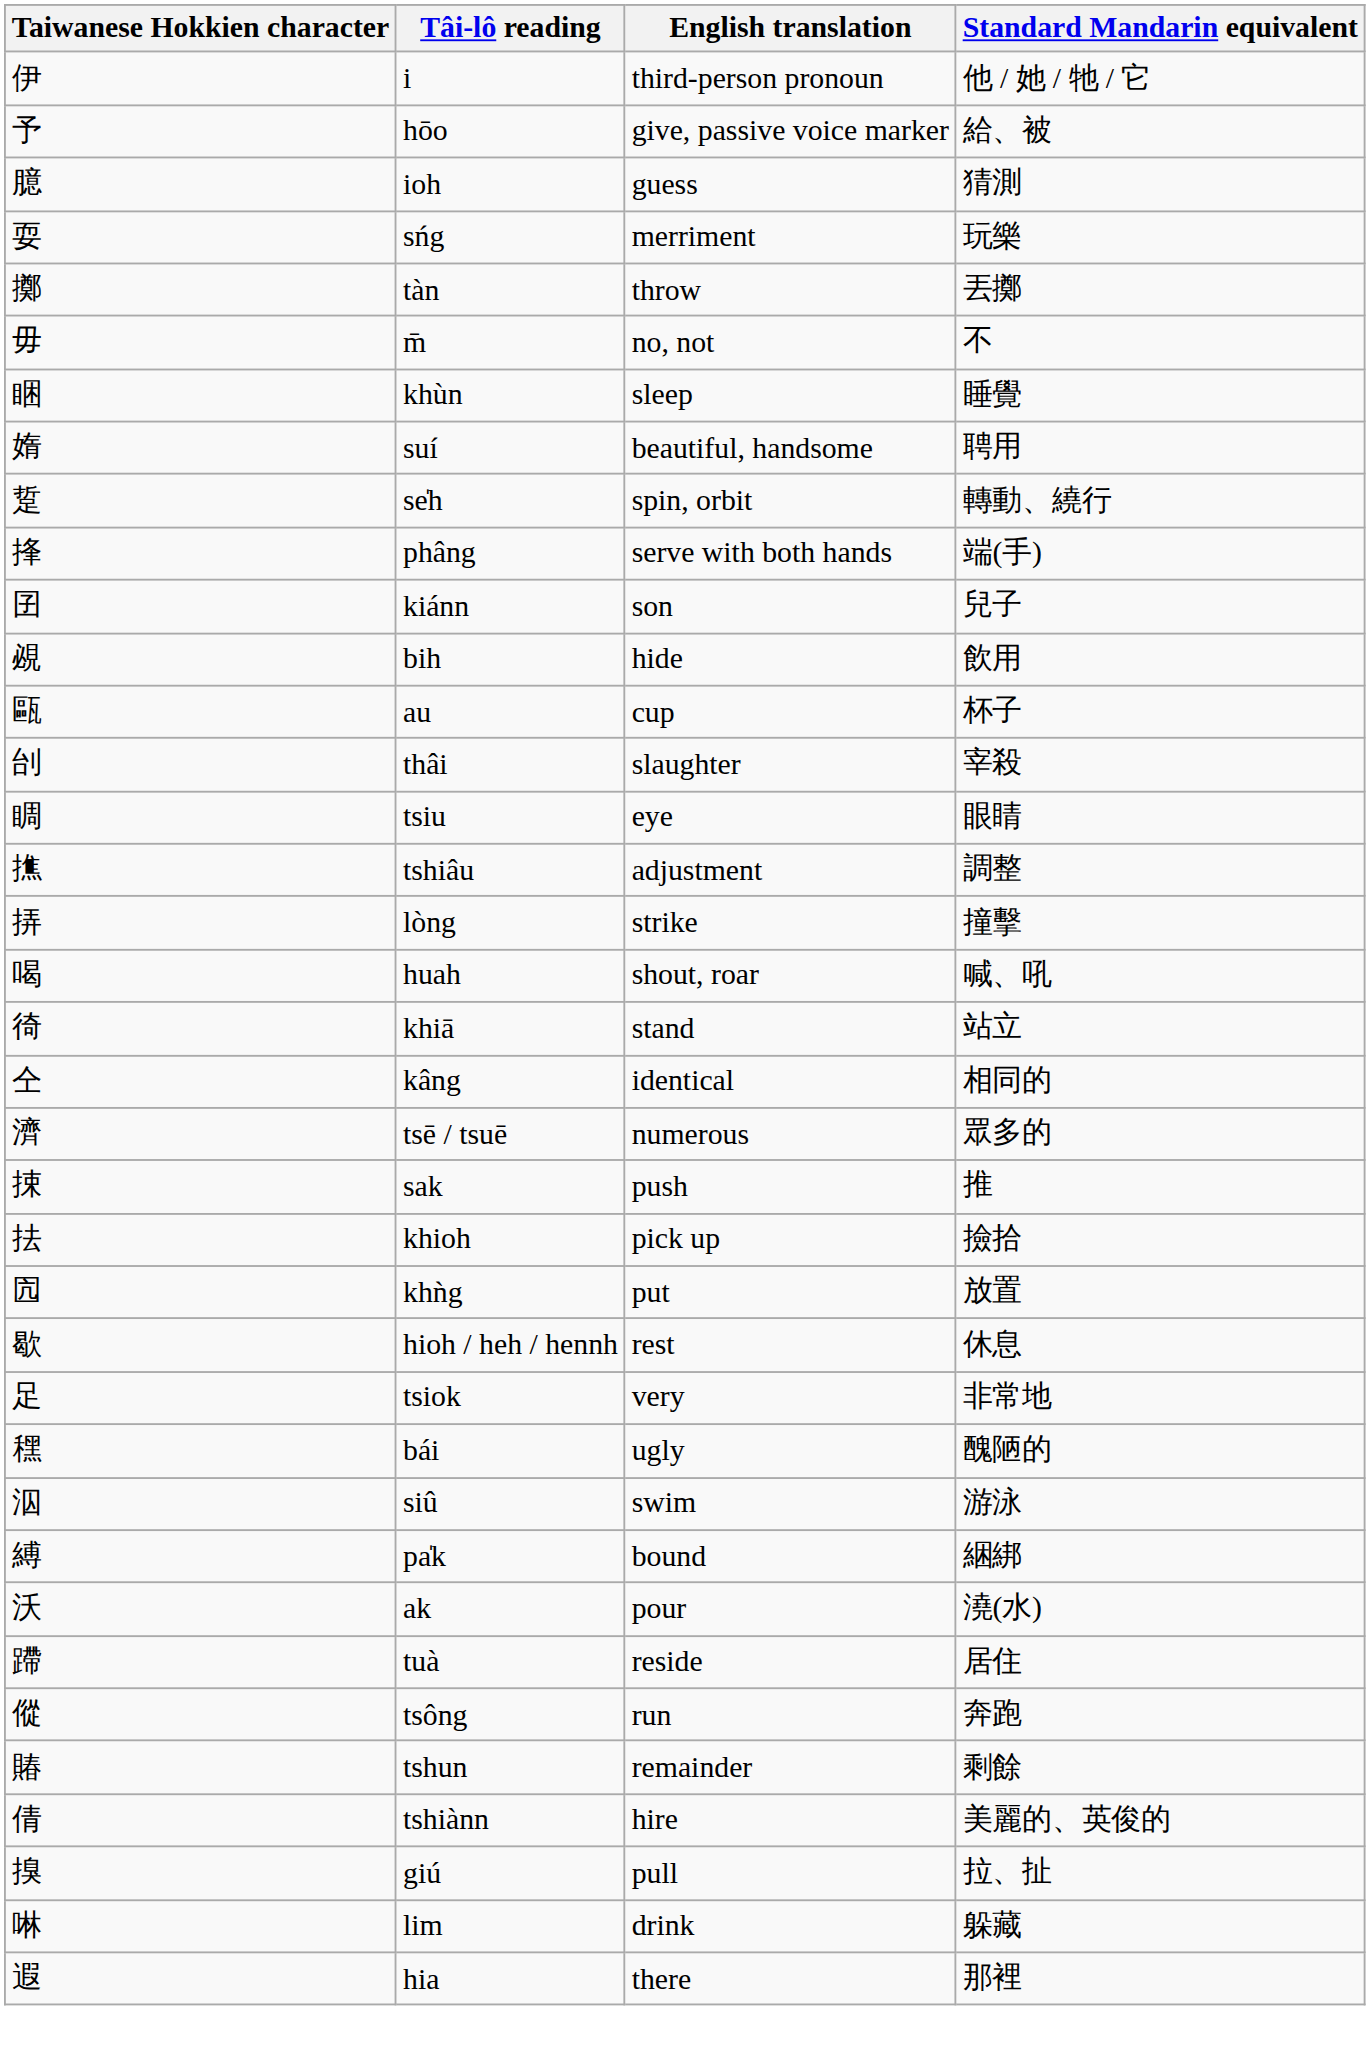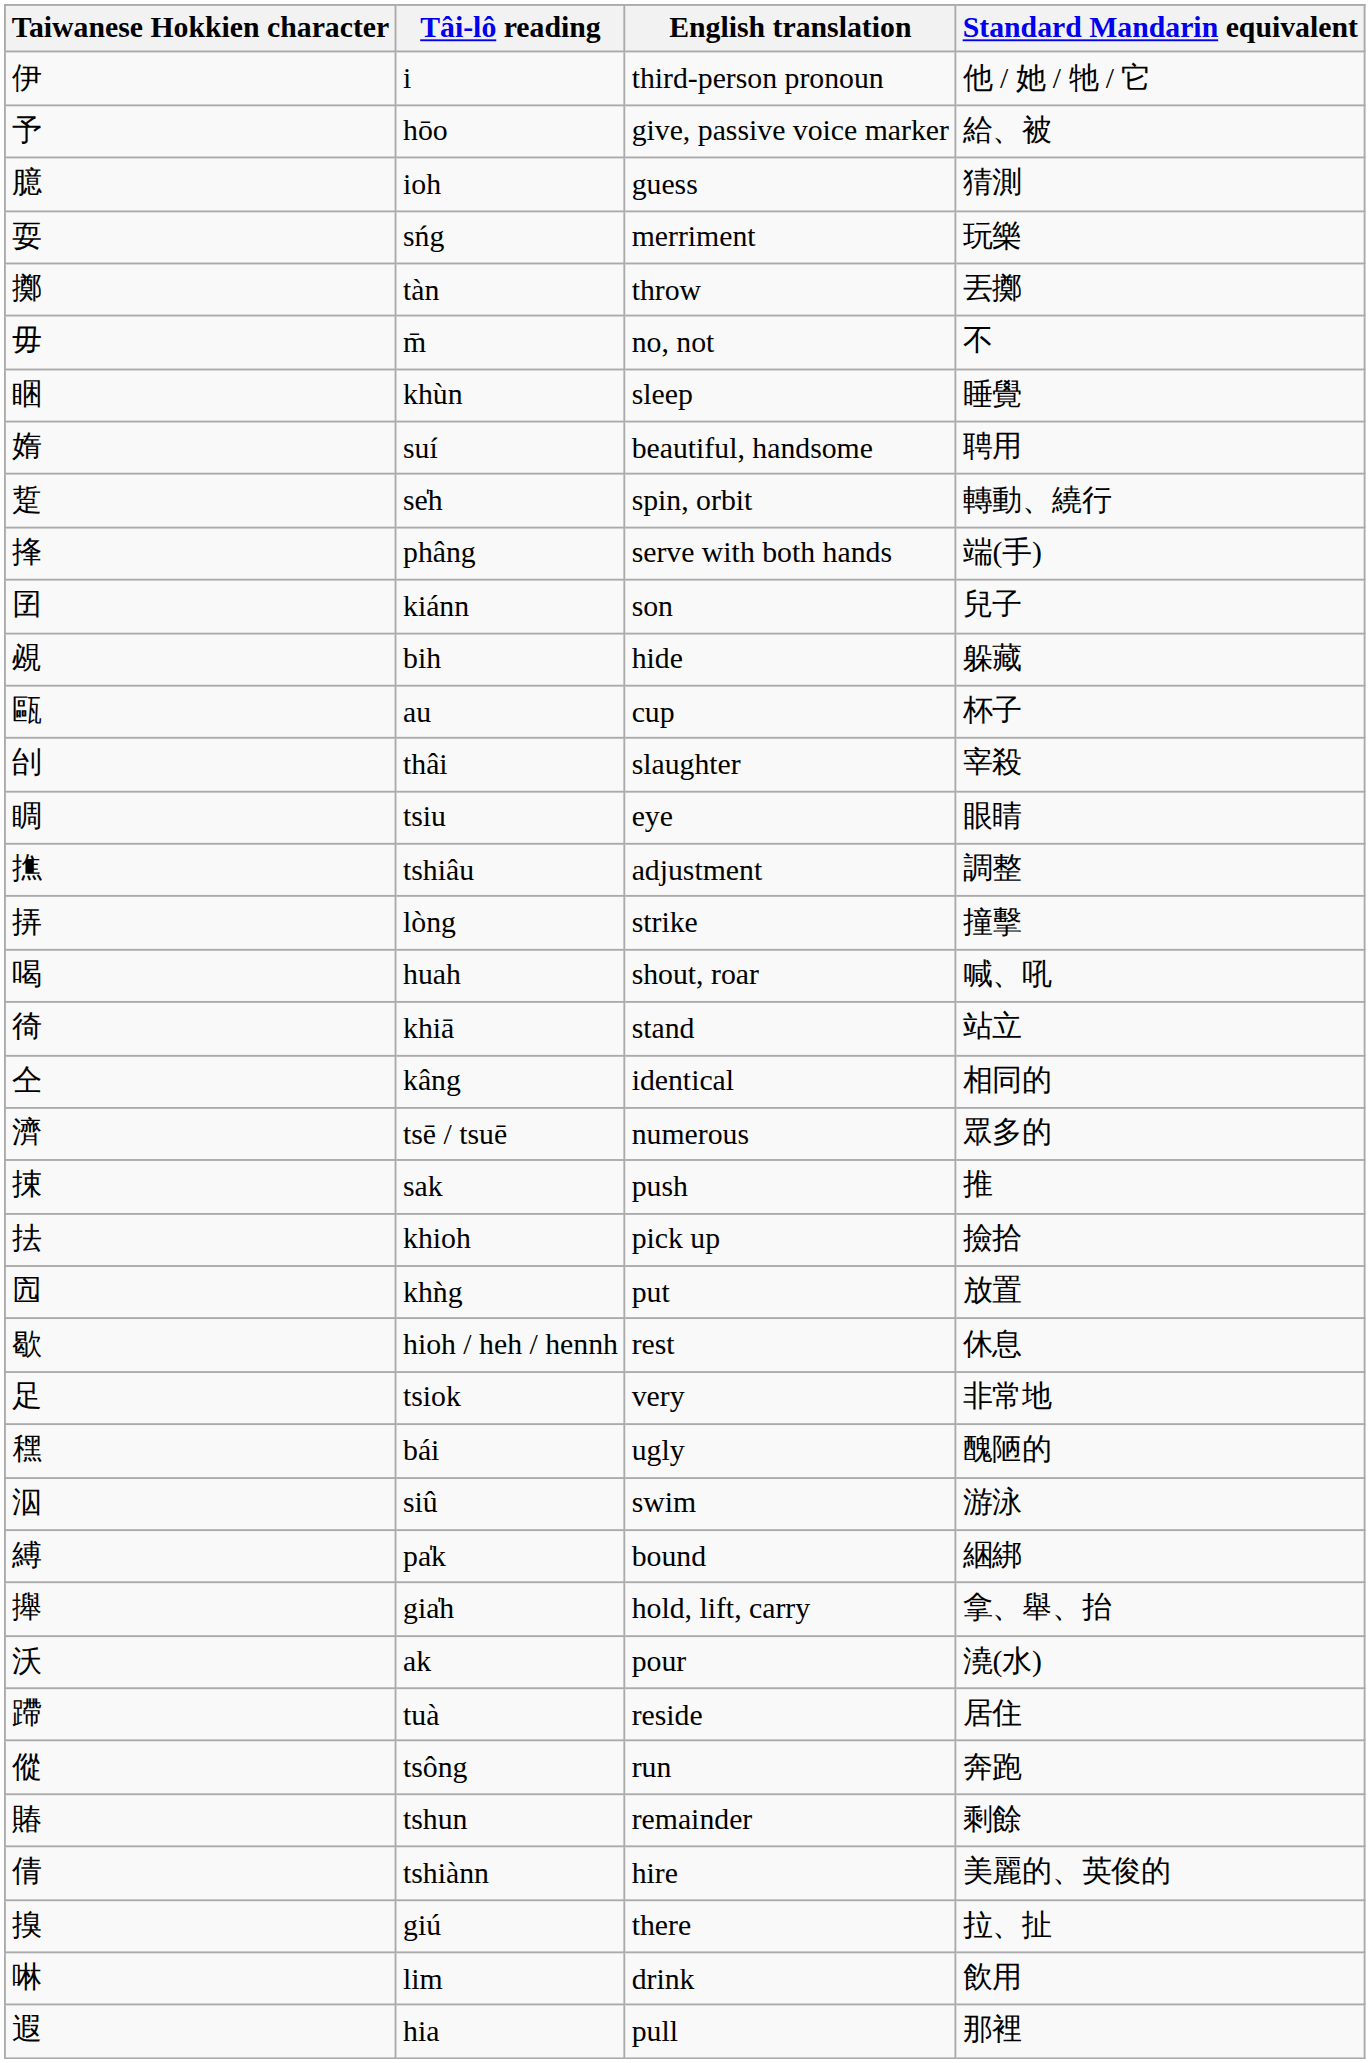bih | Standard Mandarin equivalent: 飲用 -> 躲藏
+ row: 攑 | gia̍h | hold, lift, carry | 拿、舉、抬
giú | English translation: pull -> there
lim | Standard Mandarin equivalent: 躲藏 -> 飲用
hia | English translation: there -> pull
